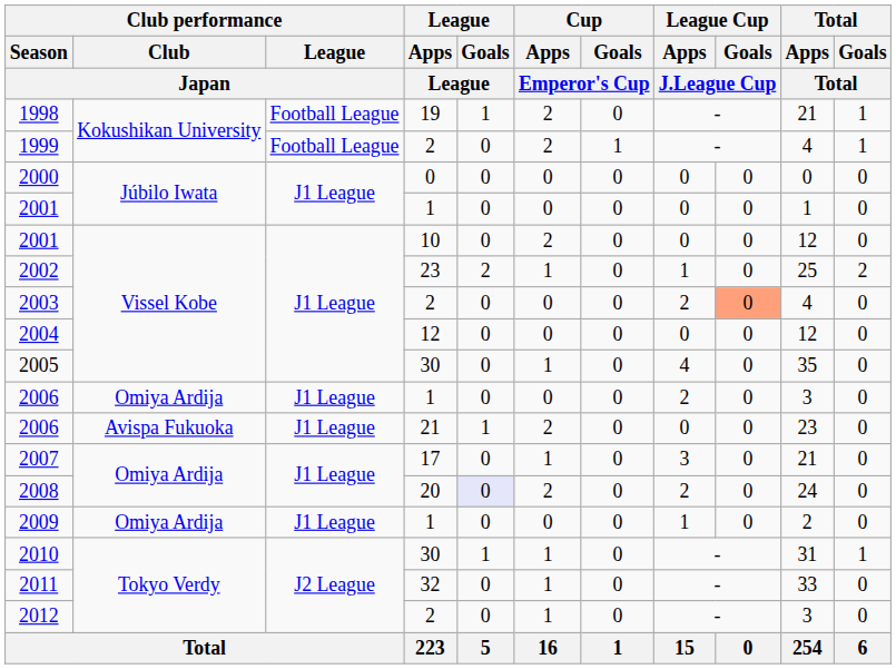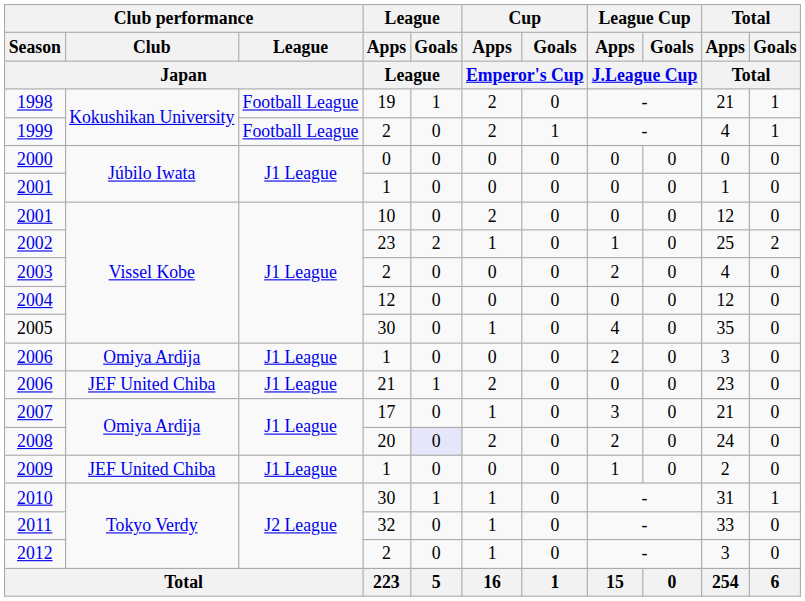2003 | League Cup / Goals / J.League Cup: lightsalmon background -> no background
2006 / 21 | Club performance / Club / Japan: Avispa Fukuoka -> JEF United Chiba
2009 | Club performance / Club / Japan: Omiya Ardija -> JEF United Chiba
